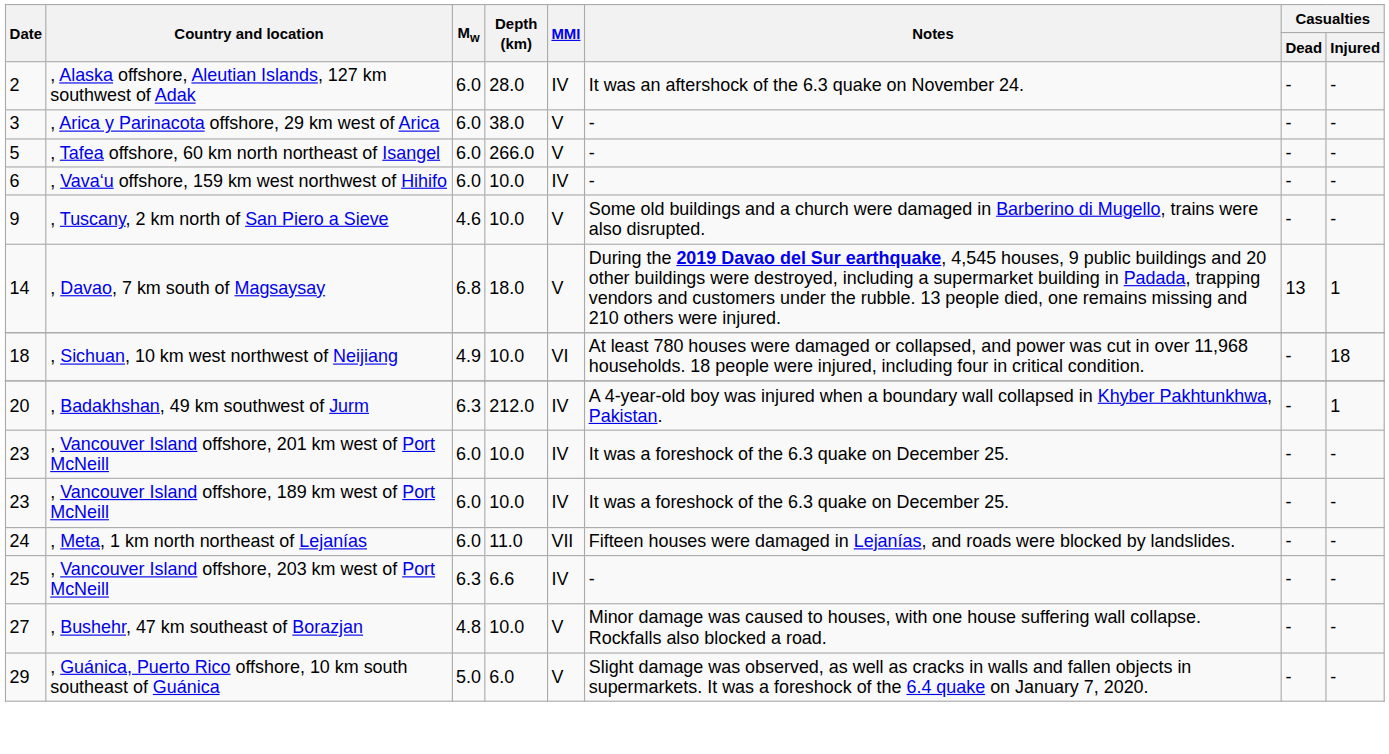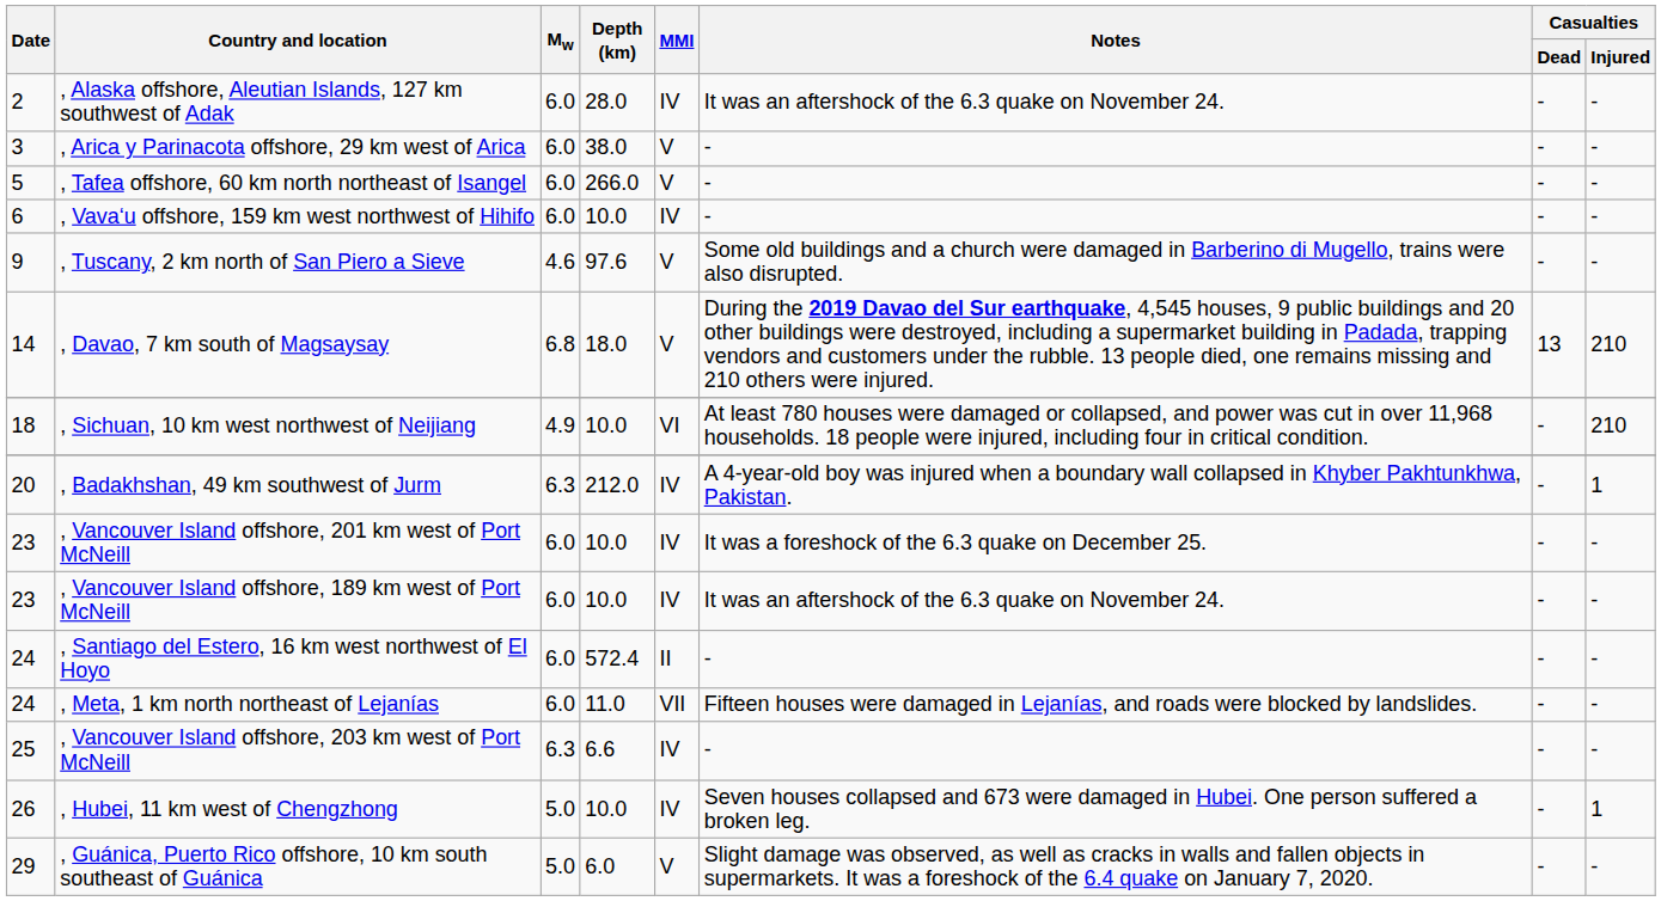, Tuscany, 2 km north of San Piero a Sieve | Depth (km): 10.0 -> 97.6
, Davao, 7 km south of Magsaysay | Casualties / Injured: 1 -> 210
, Sichuan, 10 km west northwest of Neijiang | Casualties / Injured: 18 -> 210
, Vancouver Island offshore, 189 km west of Port McNeill | Notes: It was a foreshock of the 6.3 quake on December 25. -> It was an aftershock of the 6.3 quake on November 24.
+ row: 24 | , Santiago del Estero, 16 km west northwest of El Hoyo | 6.0 | 572.4 | II | - | - | -
+ row: 26 | , Hubei, 11 km west of Chengzhong | 5.0 | 10.0 | IV | Seven houses collapsed and 673 were damaged in Hubei. One person suffered a broken leg. | - | 1
- row: 27 | , Bushehr, 47 km southeast of Borazjan | 4.8 | 10.0 | V | Minor damage was caused to houses, with one house suffering wall collapse. Rockfalls also blocked a road. | - | -
